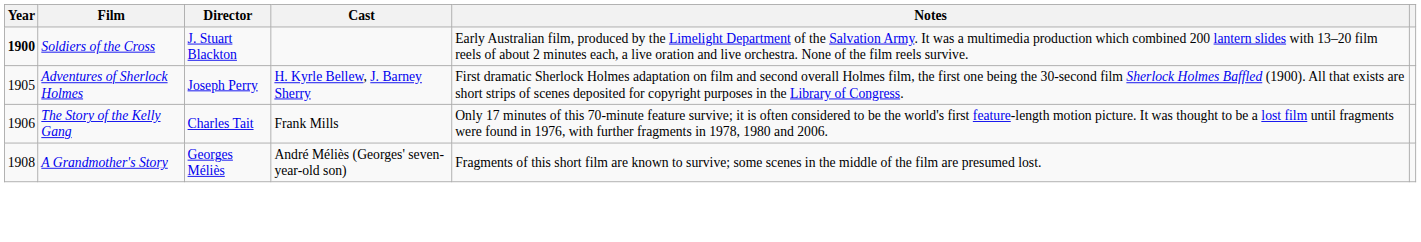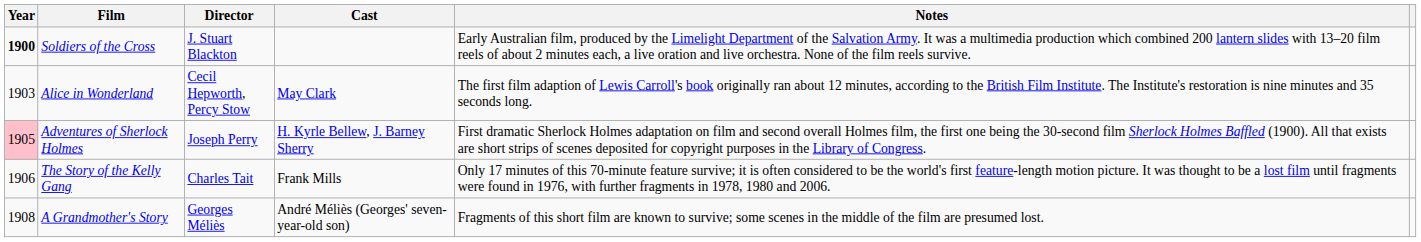+ row: 1903 | Alice in Wonderland | Cecil Hepworth, Percy Stow | May Clark | The first film adaption of Lewis Carroll's book originally ran about 12 minutes, according to the British Film Institute. The Institute's restoration is nine minutes and 35 seconds long.
Adventures of Sherlock Holmes | Year: no background -> pink background
